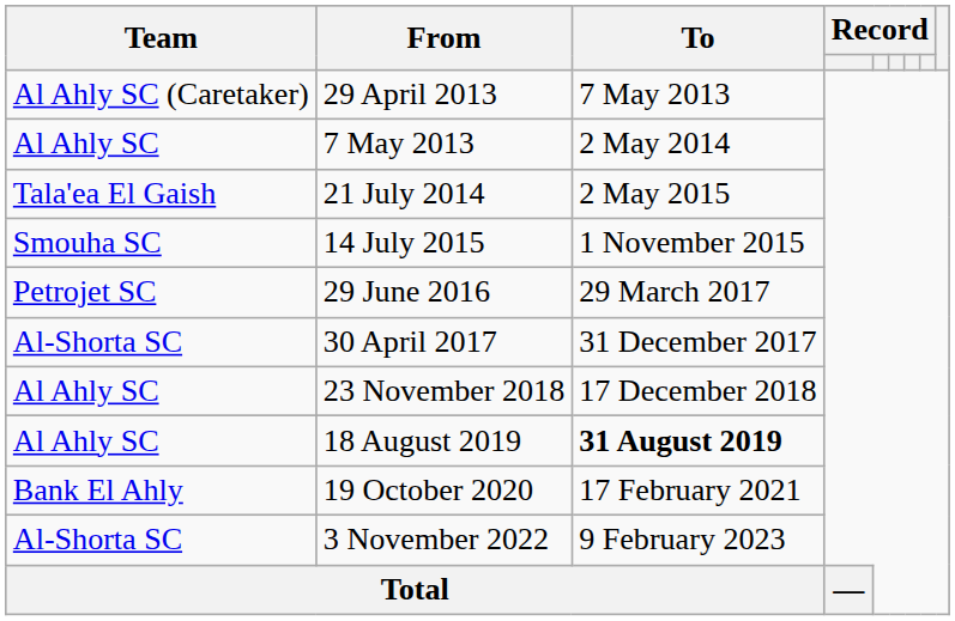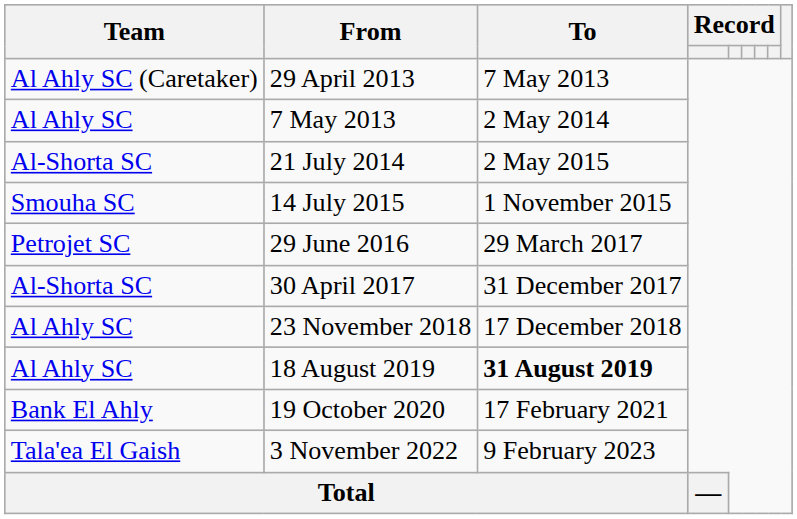21 July 2014 | Team: Tala'ea El Gaish -> Al-Shorta SC
3 November 2022 | Team: Al-Shorta SC -> Tala'ea El Gaish
